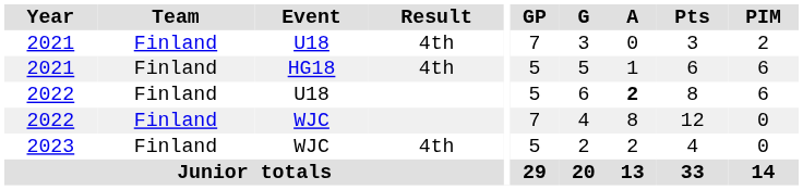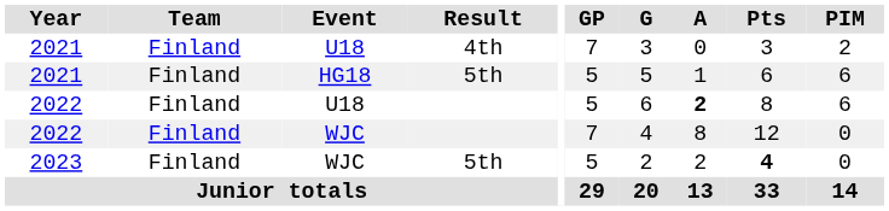2021 / HG18 | Result: 4th -> 5th
2023 | Result: 4th -> 5th
2023 | Pts: normal -> bold
